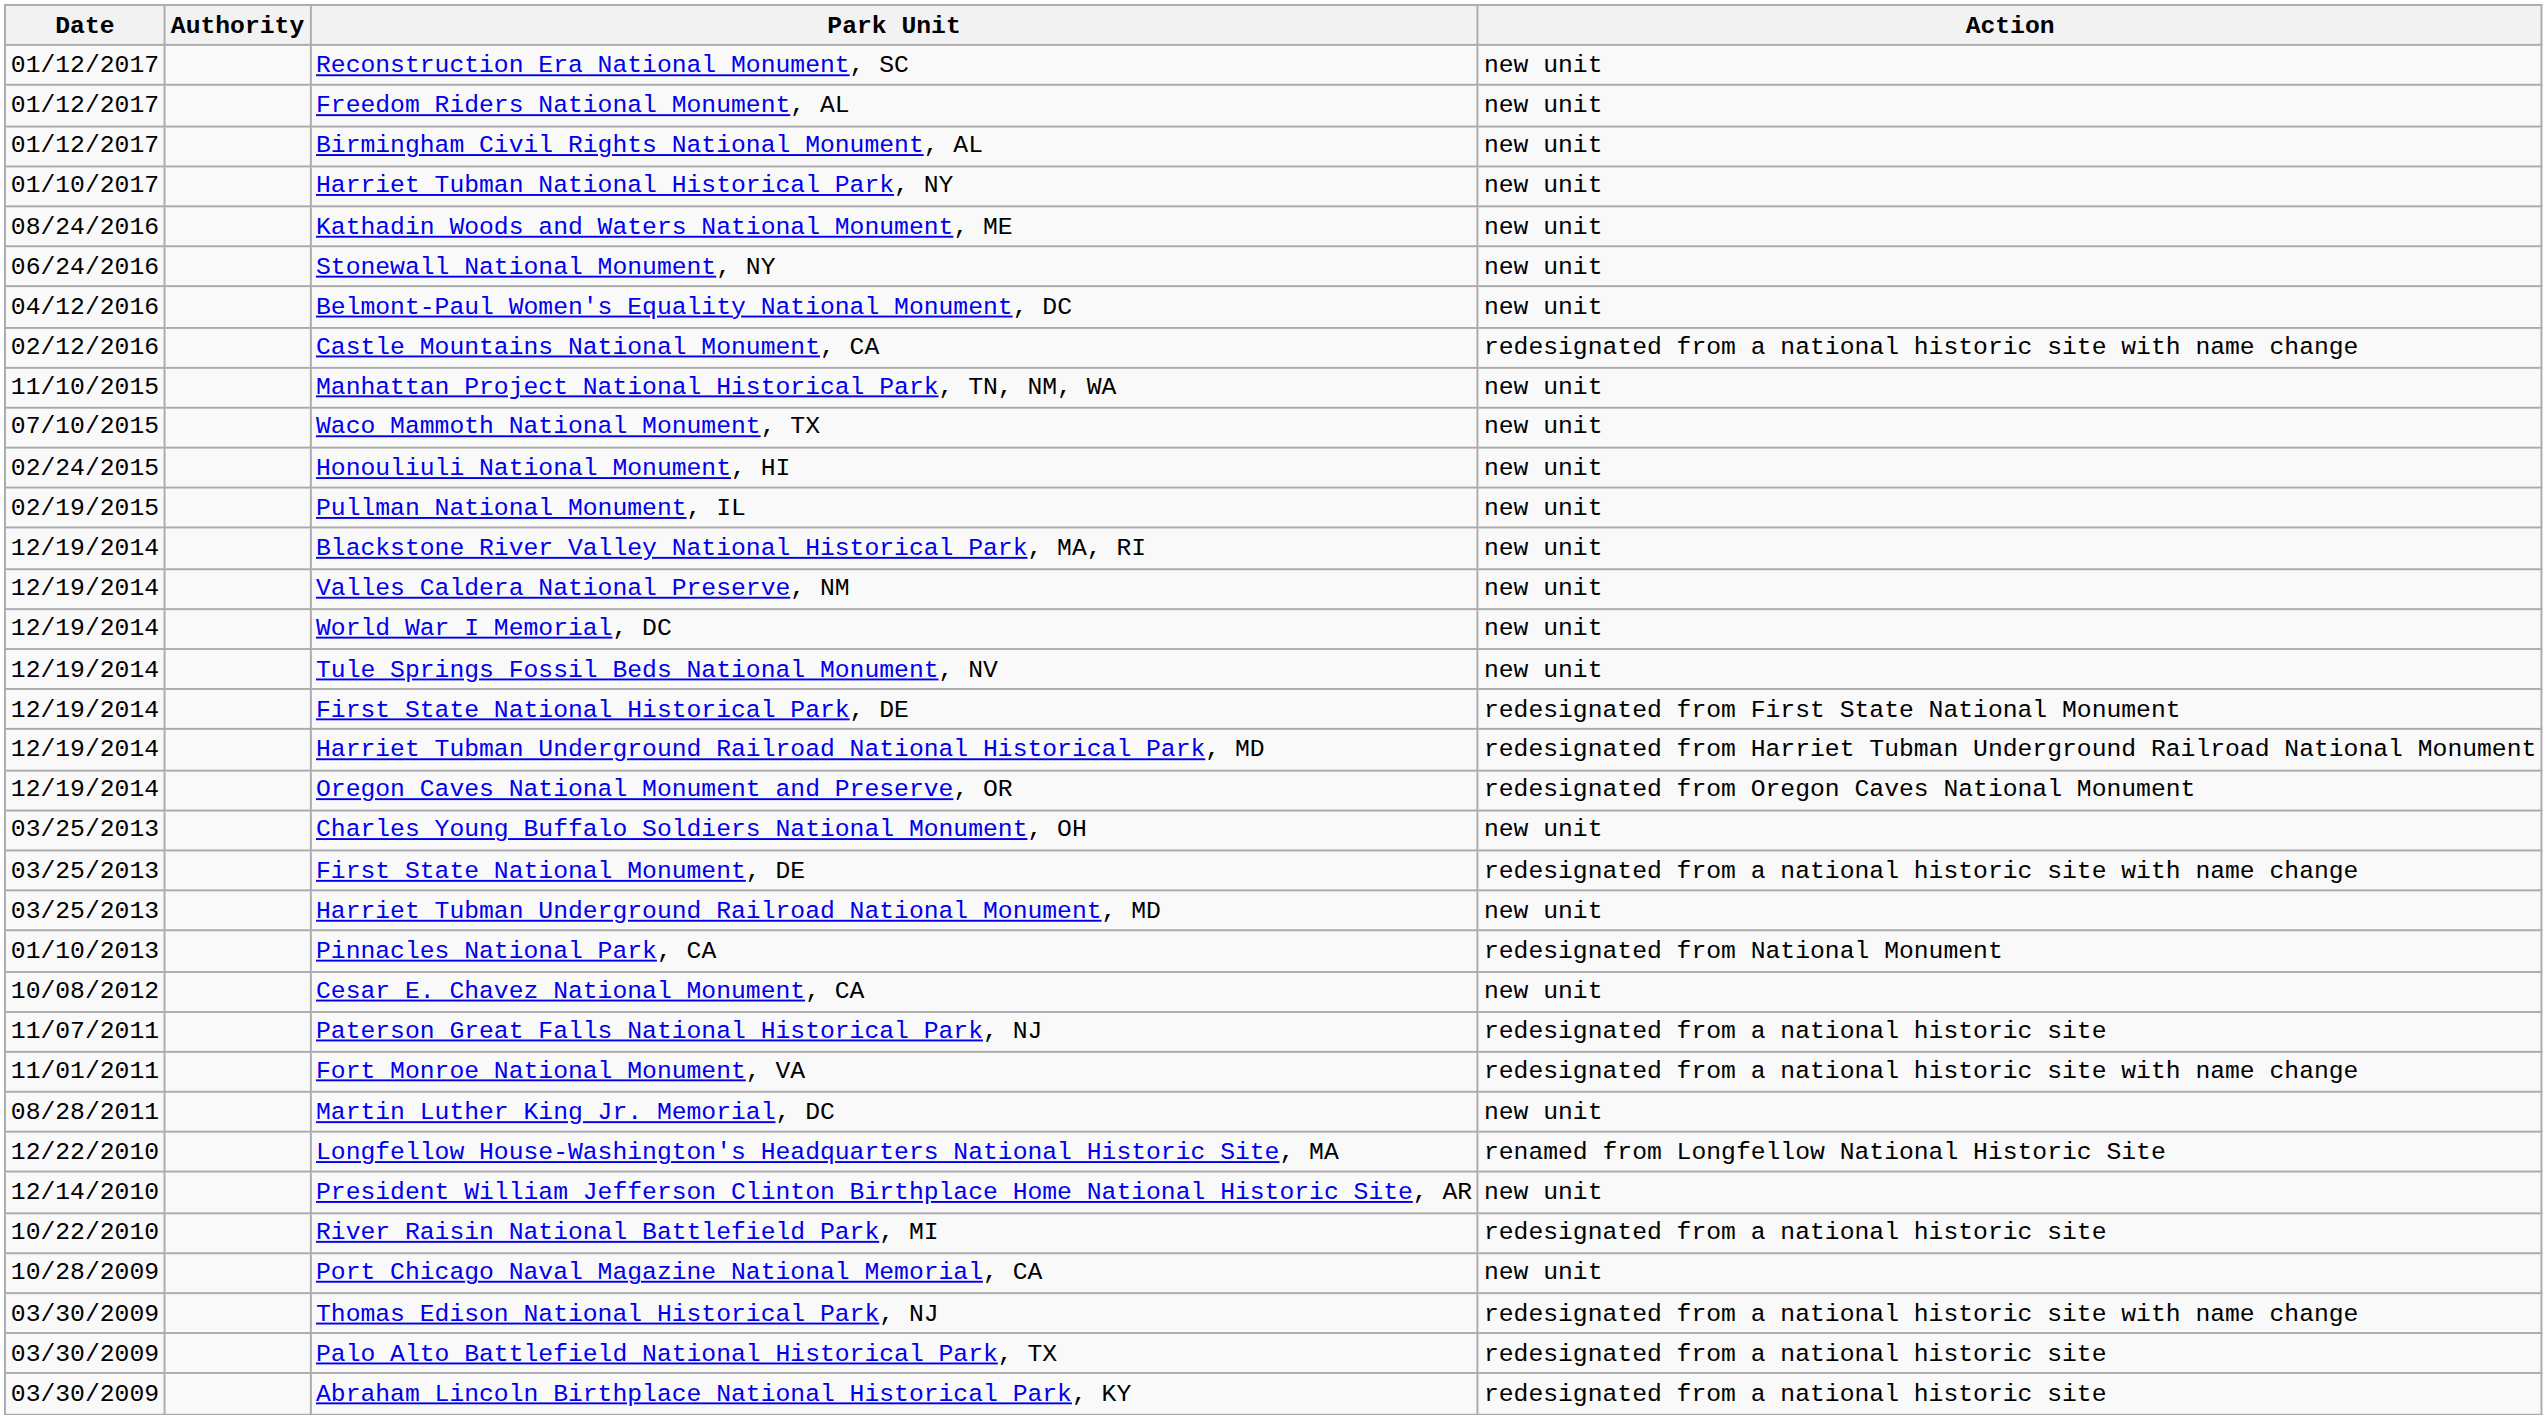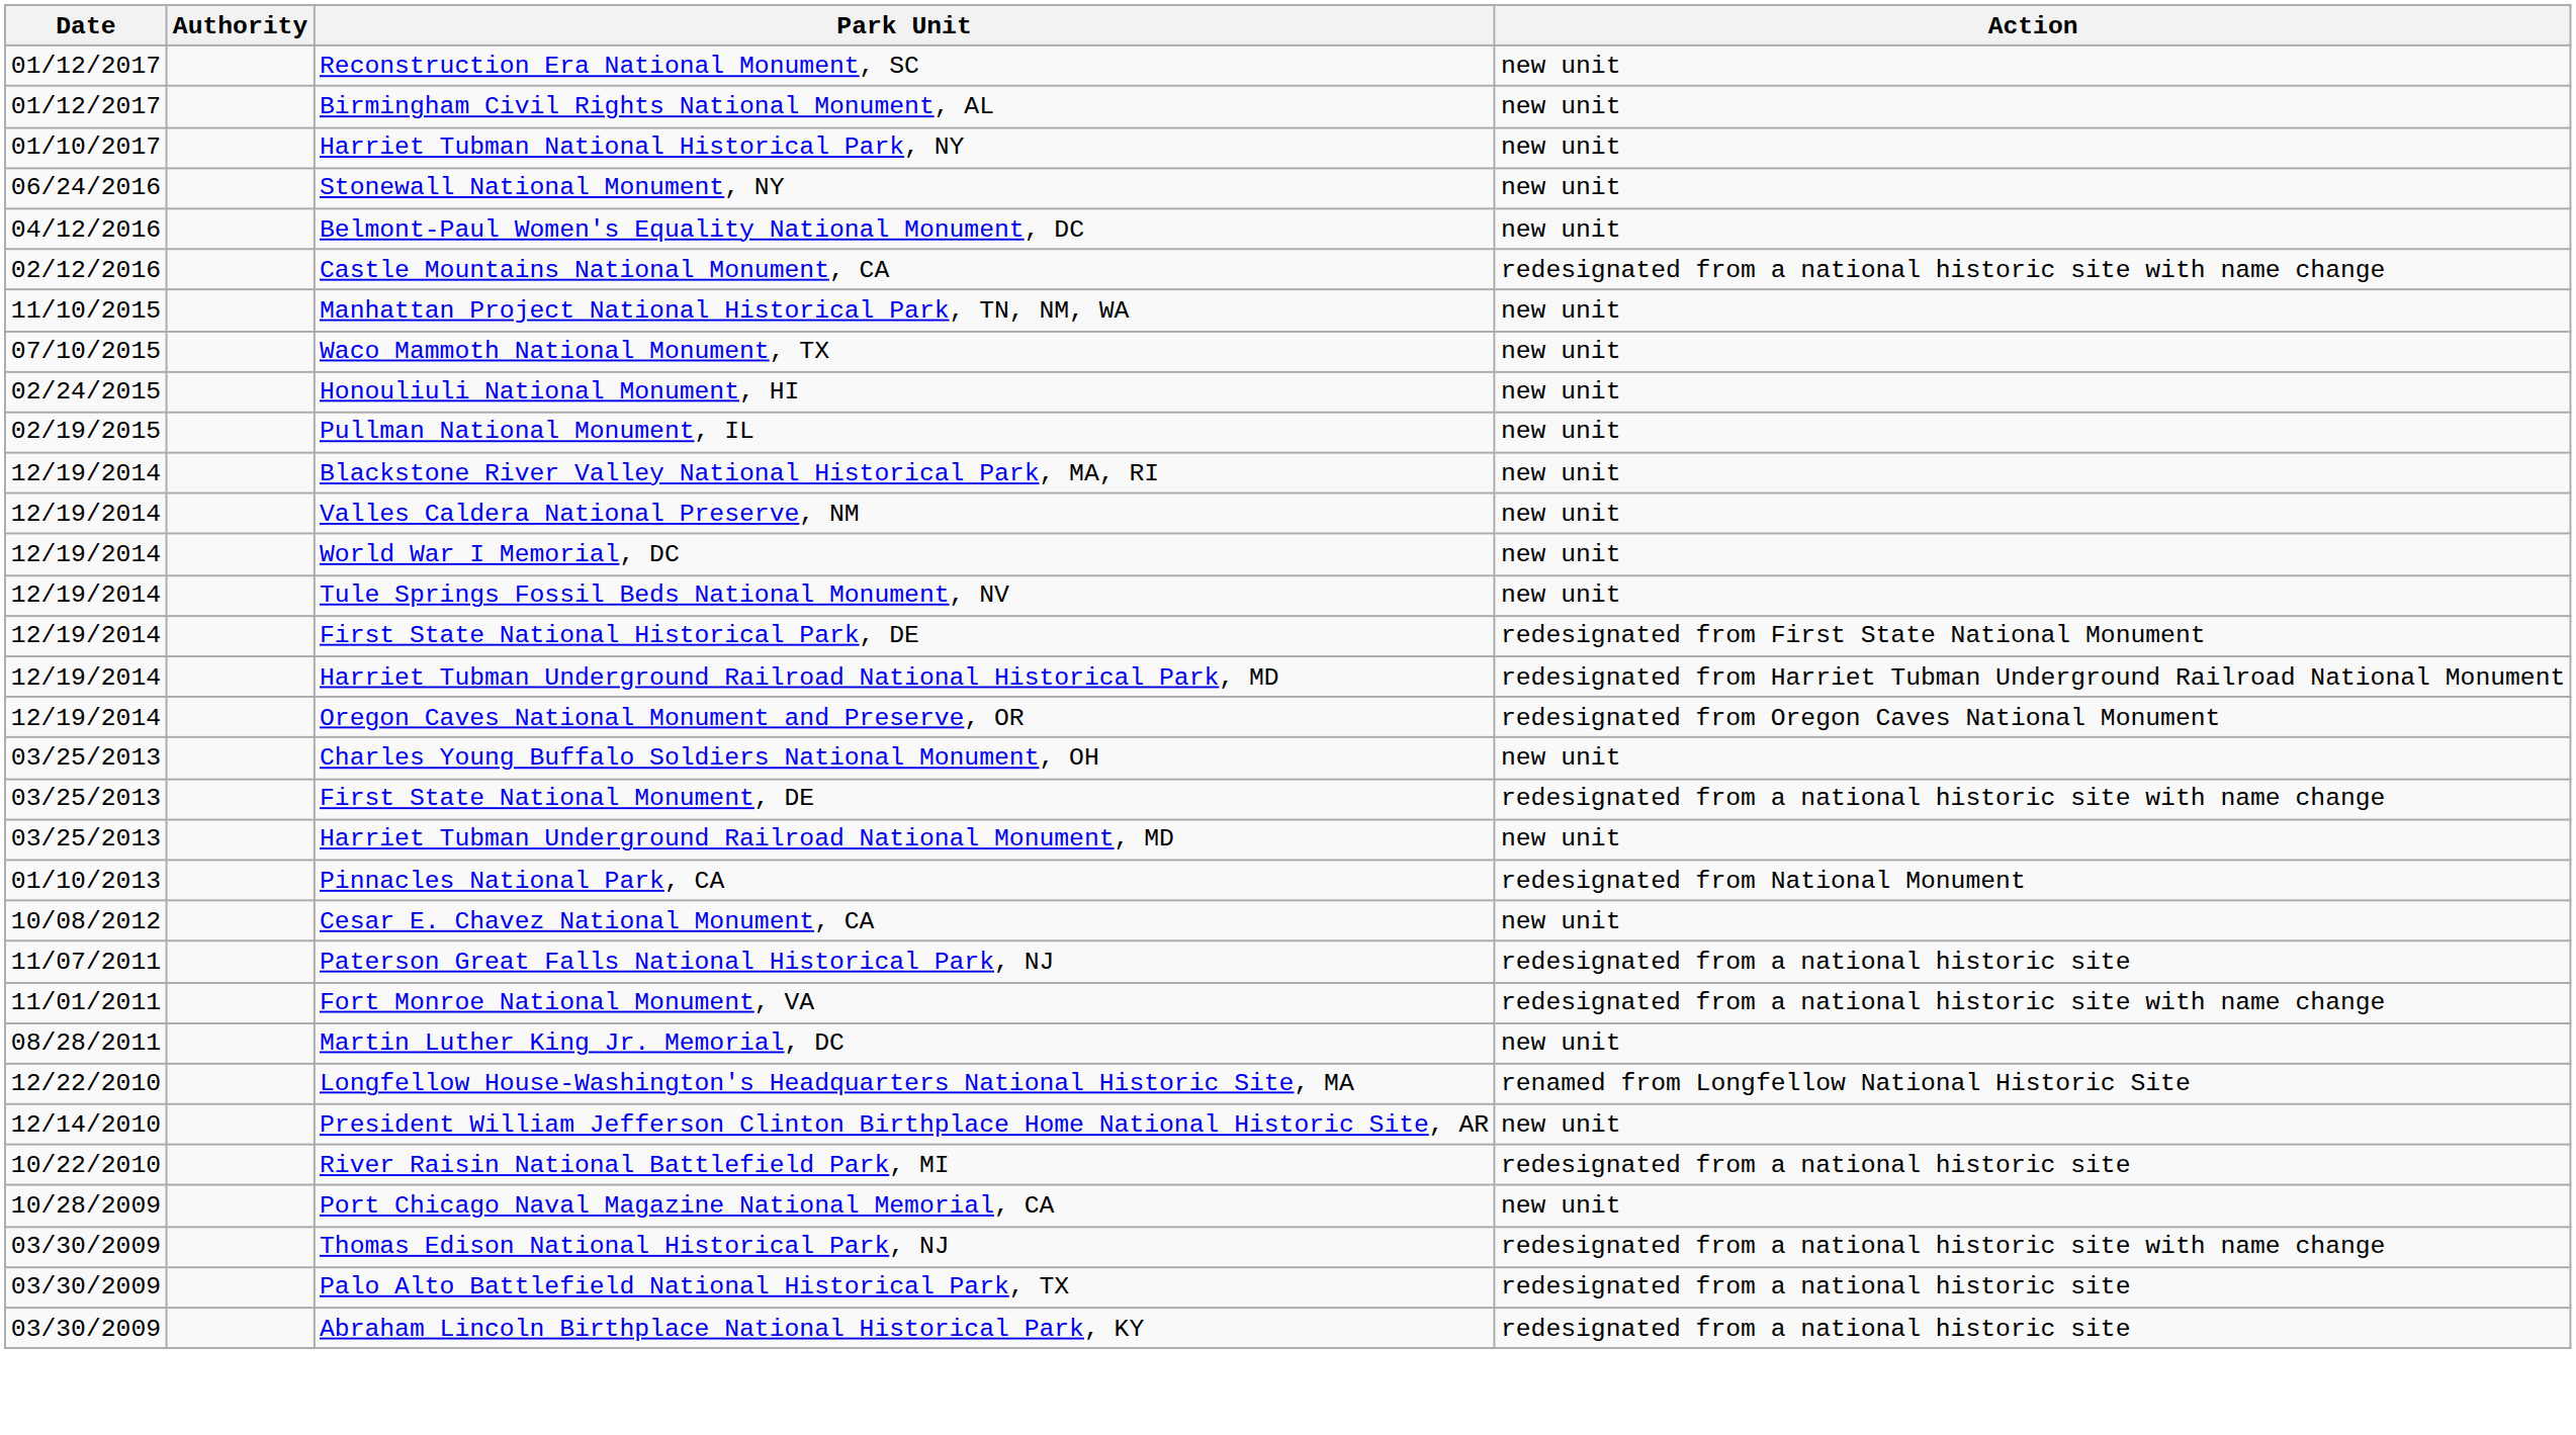- row: 01/12/2017 | Freedom Riders National Monument, AL | new unit
- row: 08/24/2016 | Kathadin Woods and Waters National Monument, ME | new unit
